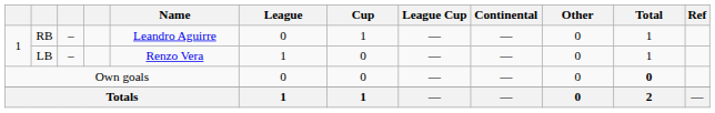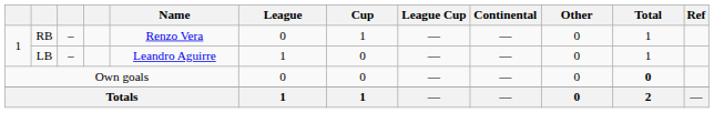RB | Name: Leandro Aguirre -> Renzo Vera
LB | Name: Renzo Vera -> Leandro Aguirre
